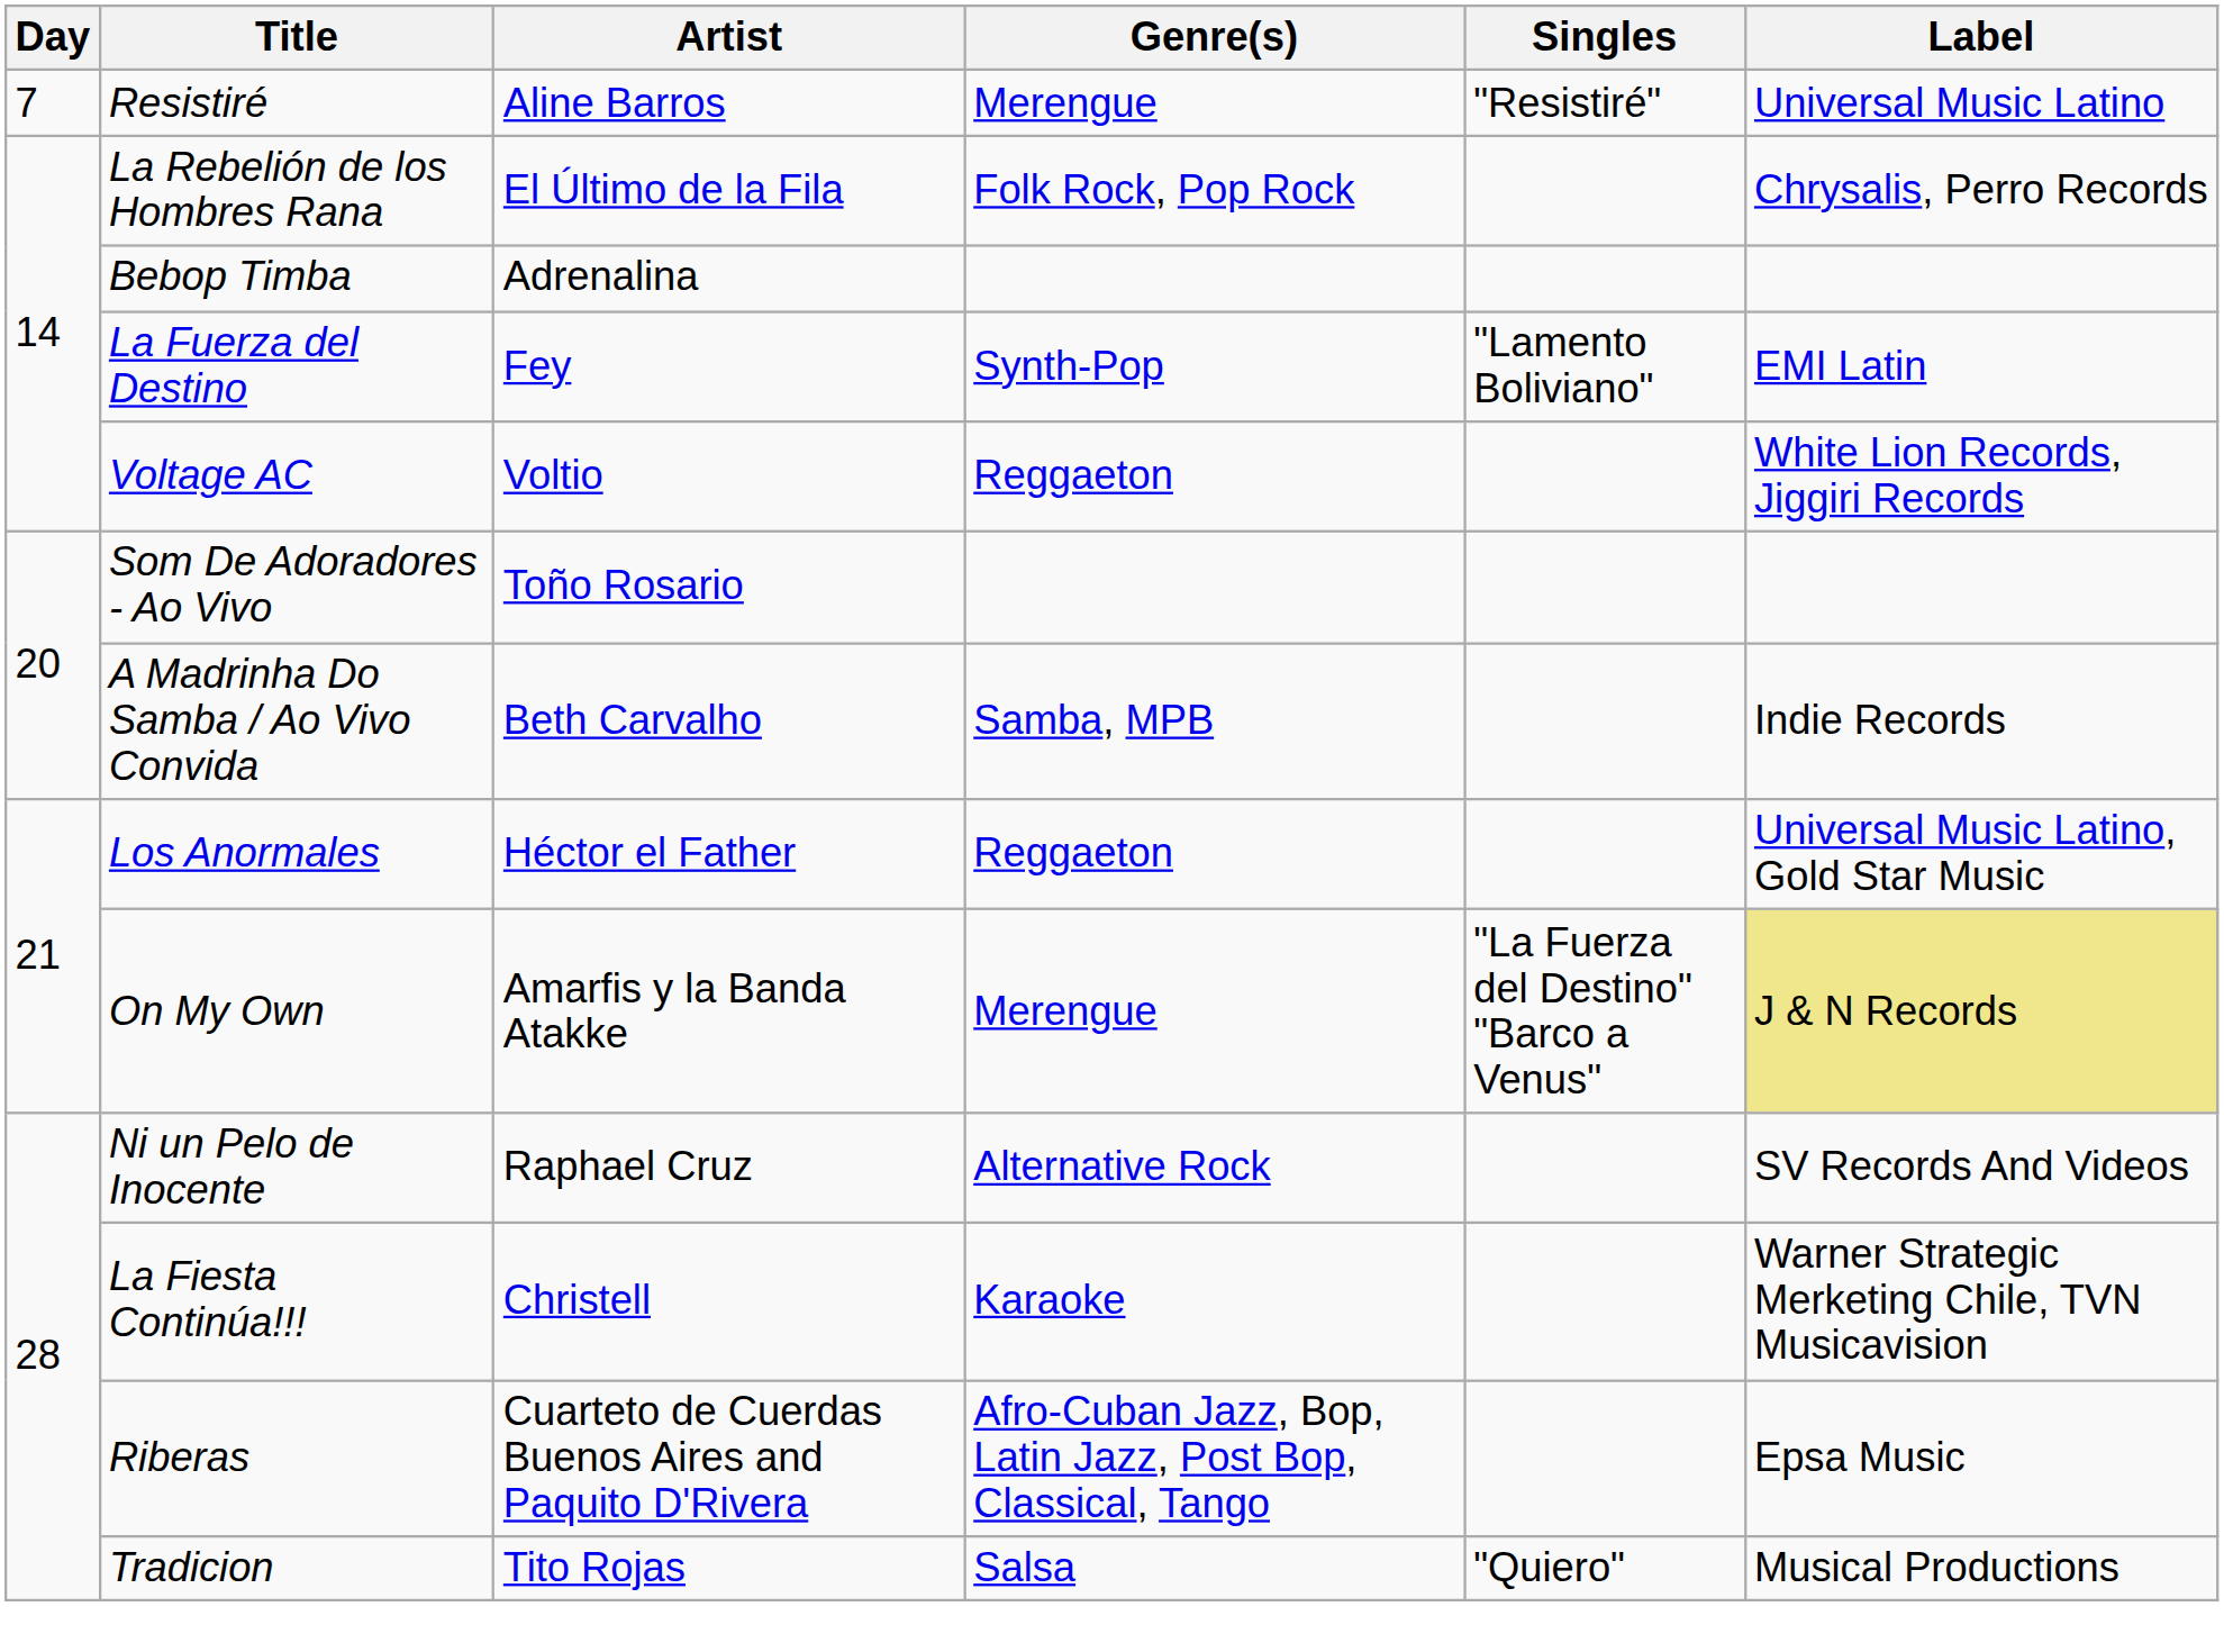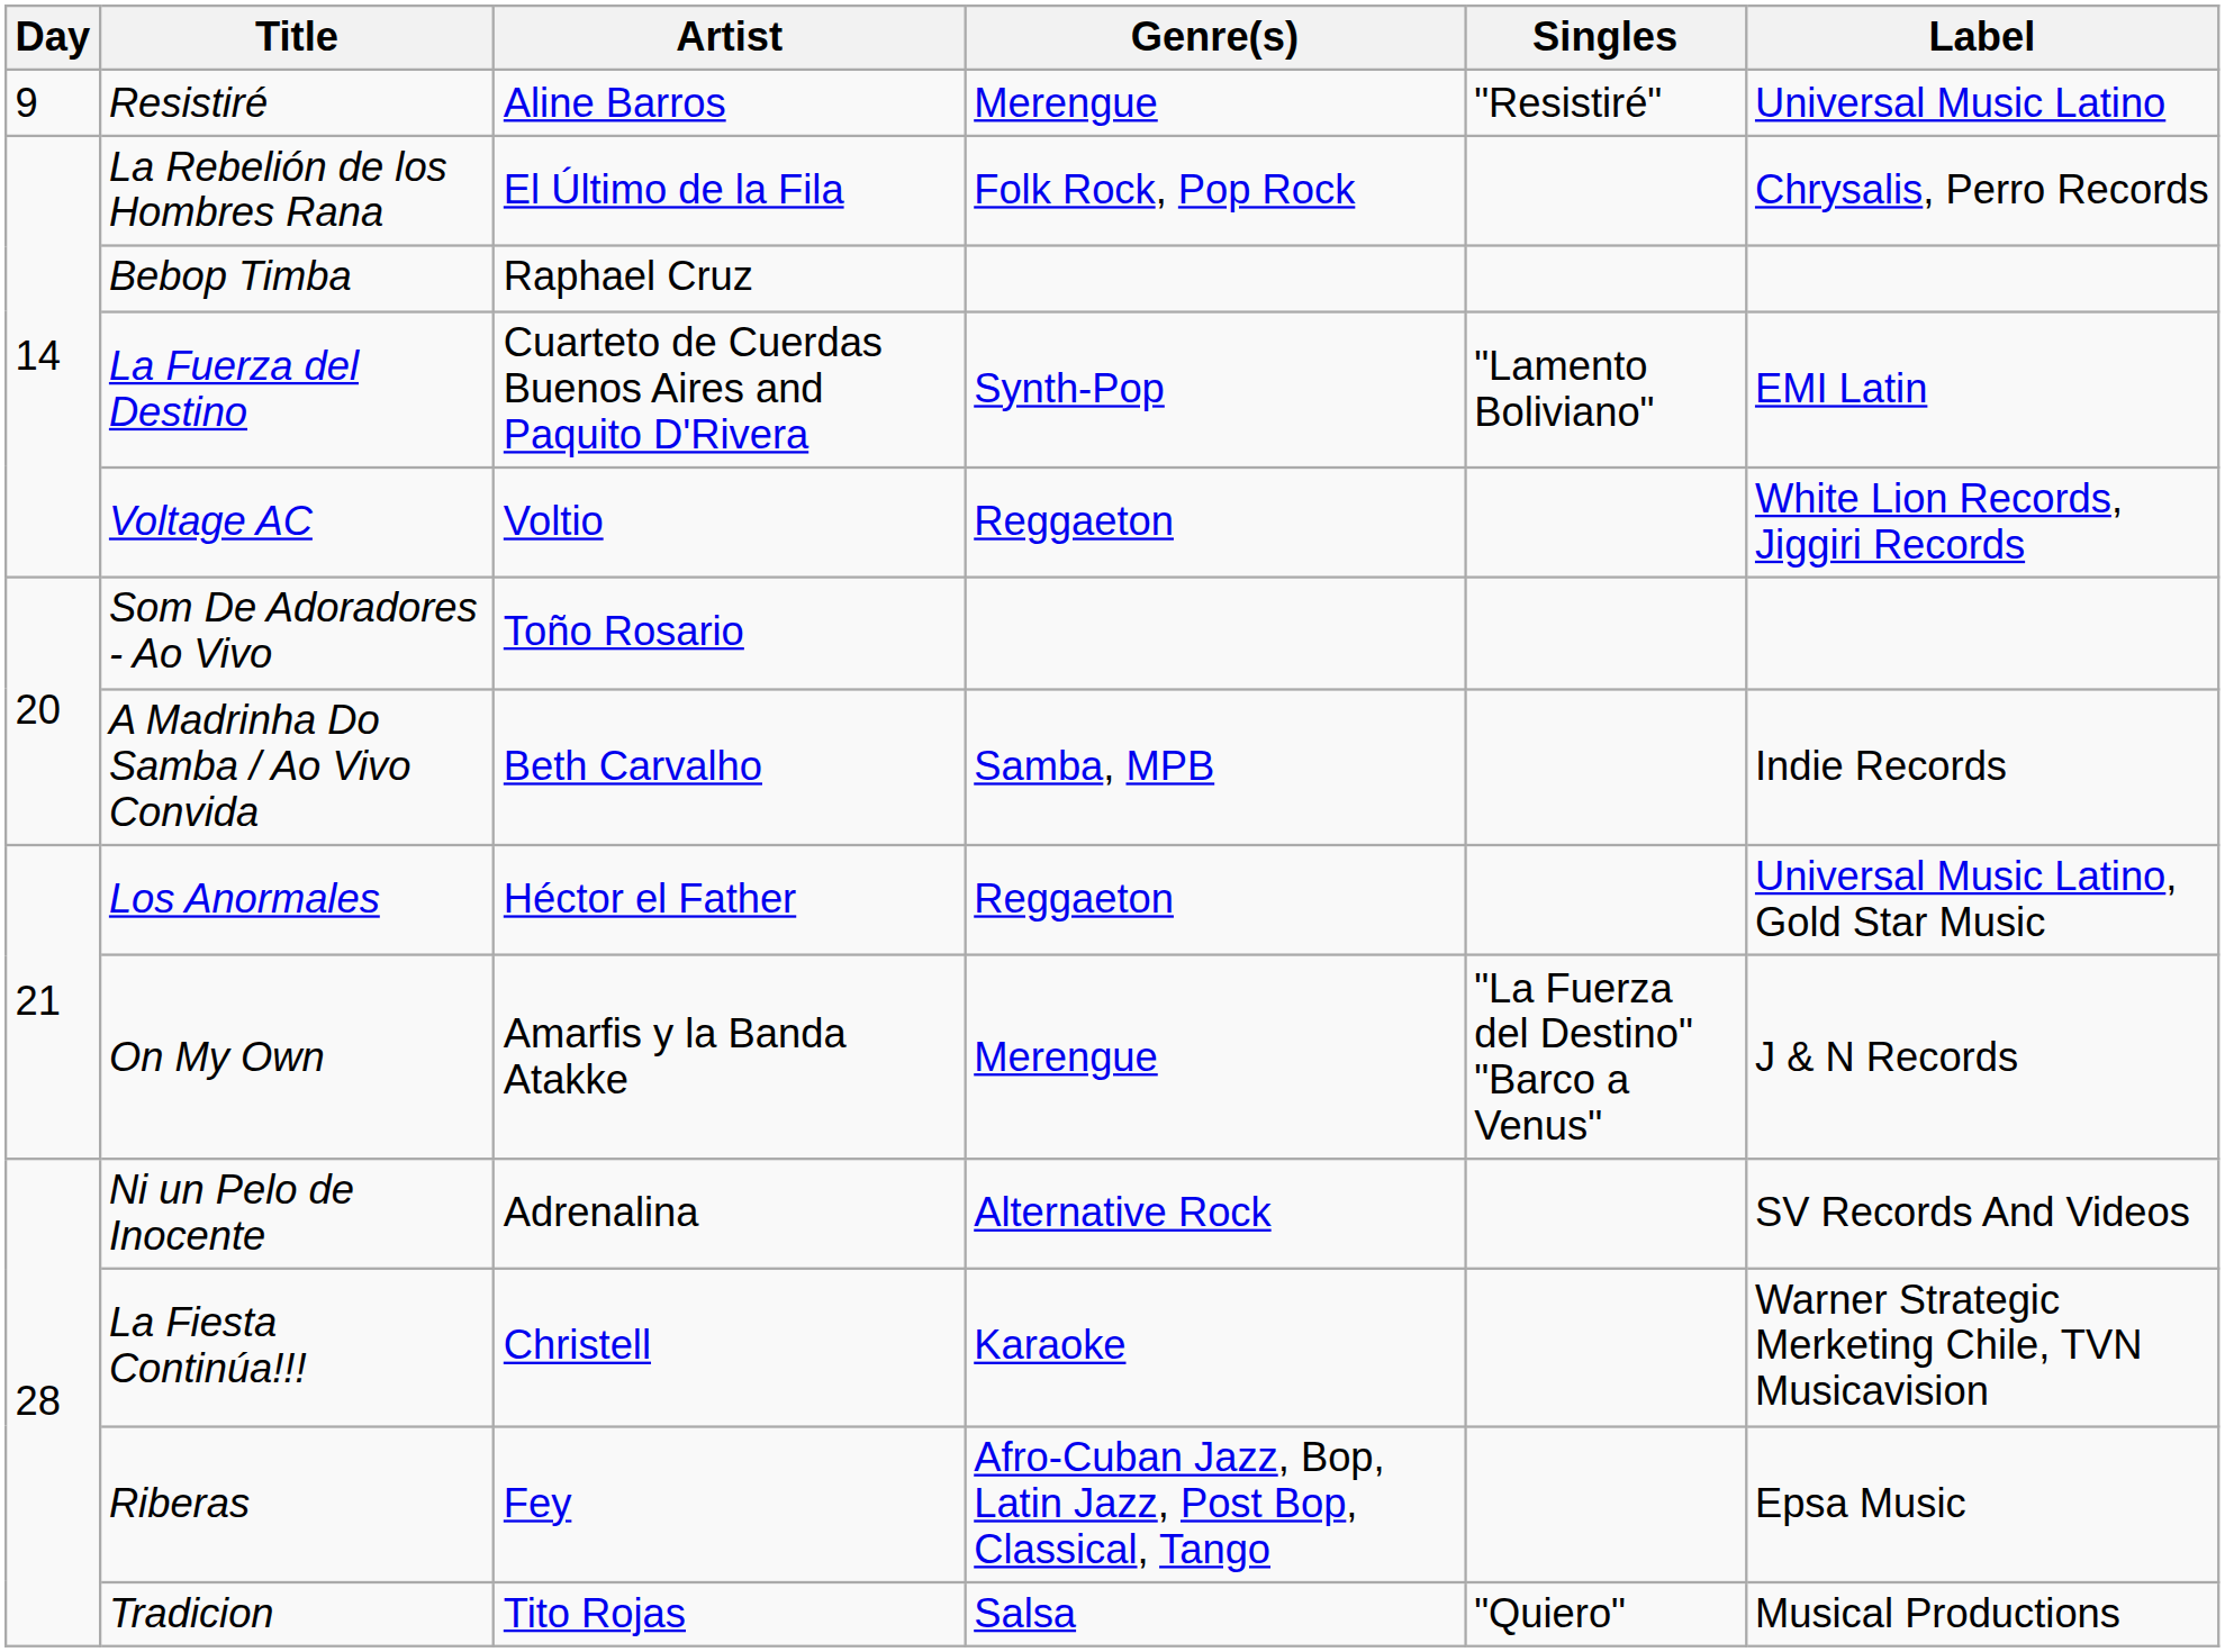Resistiré | Day: 7 -> 9
Bebop Timba | Artist: Adrenalina -> Raphael Cruz
La Fuerza del Destino | Artist: Fey -> Cuarteto de Cuerdas Buenos Aires and Paquito D'Rivera
On My Own | Label: khaki background -> no background
Ni un Pelo de Inocente | Artist: Raphael Cruz -> Adrenalina
Riberas | Artist: Cuarteto de Cuerdas Buenos Aires and Paquito D'Rivera -> Fey
